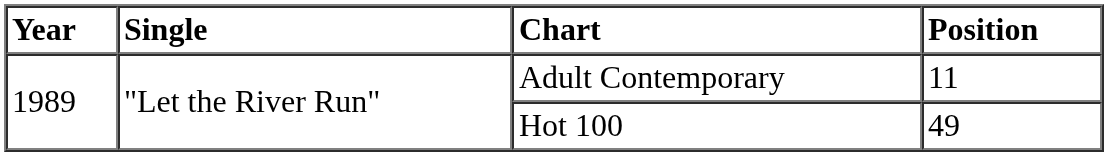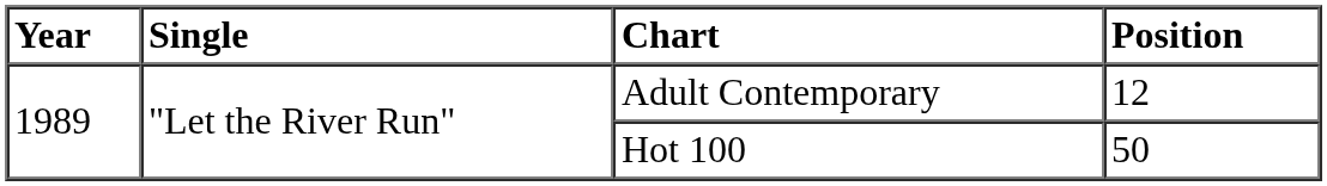Adult Contemporary | Position: 11 -> 12
Hot 100 | Position: 49 -> 50
